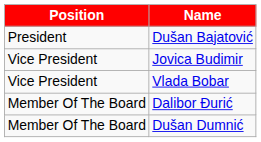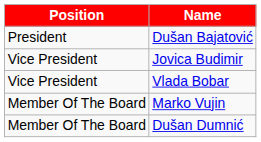+ row: Member Of The Board | Marko Vujin
- row: Member Of The Board | Dalibor Đurić
